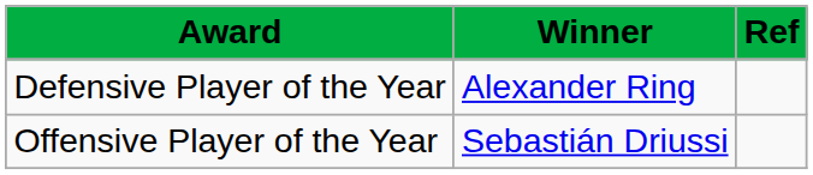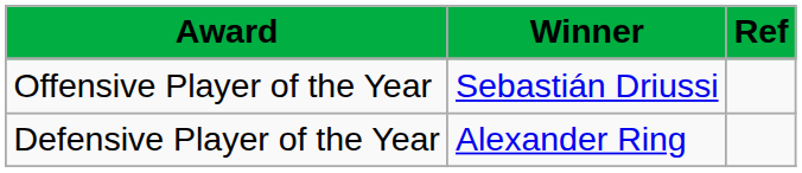rows swapped: Defensive Player of the Year <-> Offensive Player of the Year
